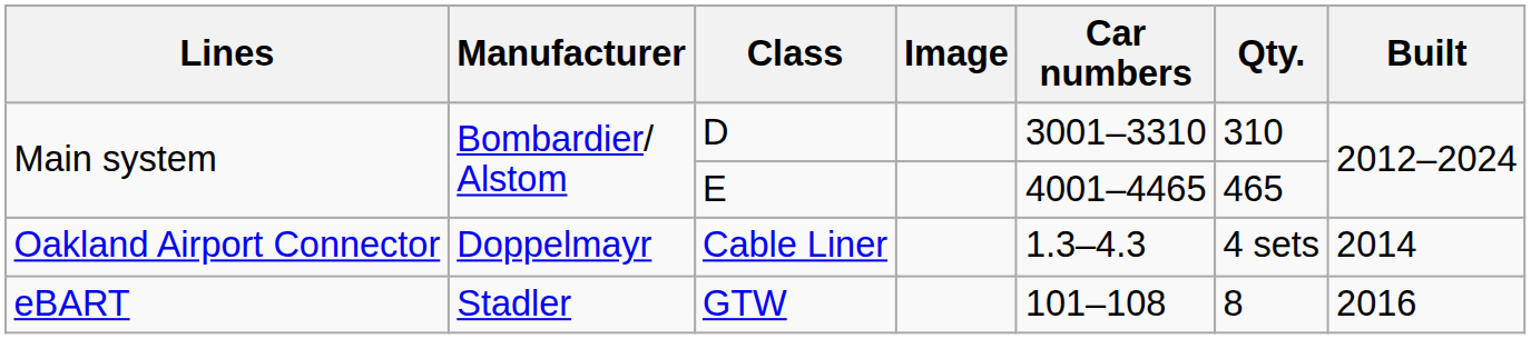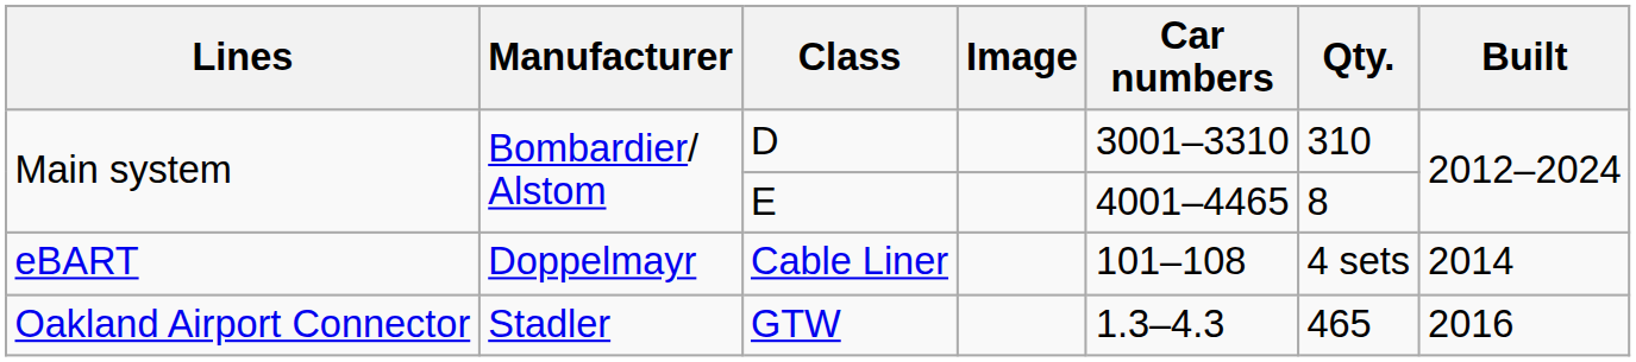E | Qty.: 465 -> 8
Cable Liner | Lines: Oakland Airport Connector -> eBART
Cable Liner | Car numbers: 1.3–4.3 -> 101–108
GTW | Lines: eBART -> Oakland Airport Connector
GTW | Car numbers: 101–108 -> 1.3–4.3
GTW | Qty.: 8 -> 465
